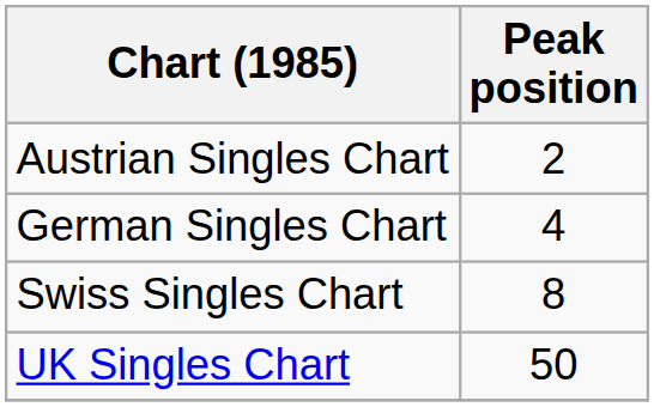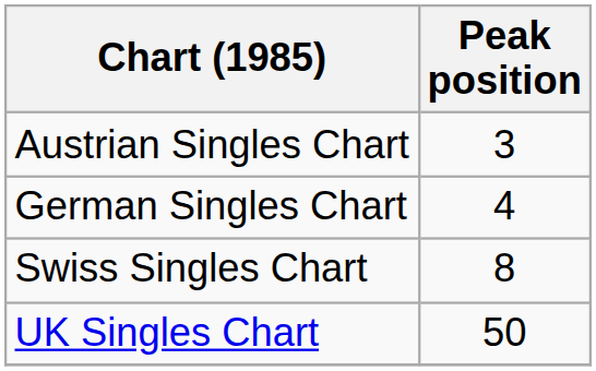Austrian Singles Chart | Peak position: 2 -> 3
